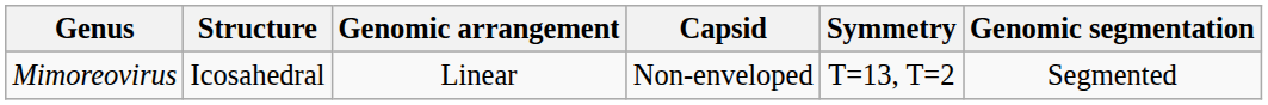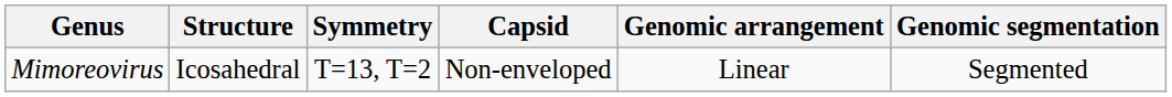columns swapped: Symmetry <-> Genomic arrangement
